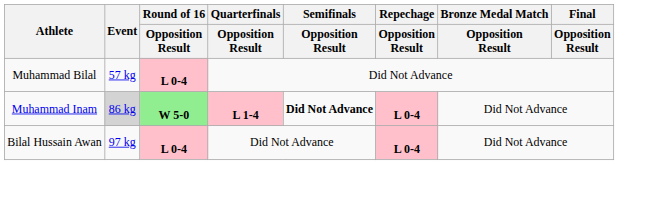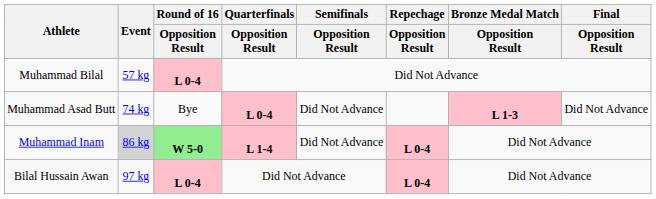+ row: Muhammad Asad Butt | 74 kg | Bye | L 0-4 | Did Not Advance | L 1-3 | Did Not Advance
Muhammad Inam | Semifinals / Opposition Result: bold -> normal
